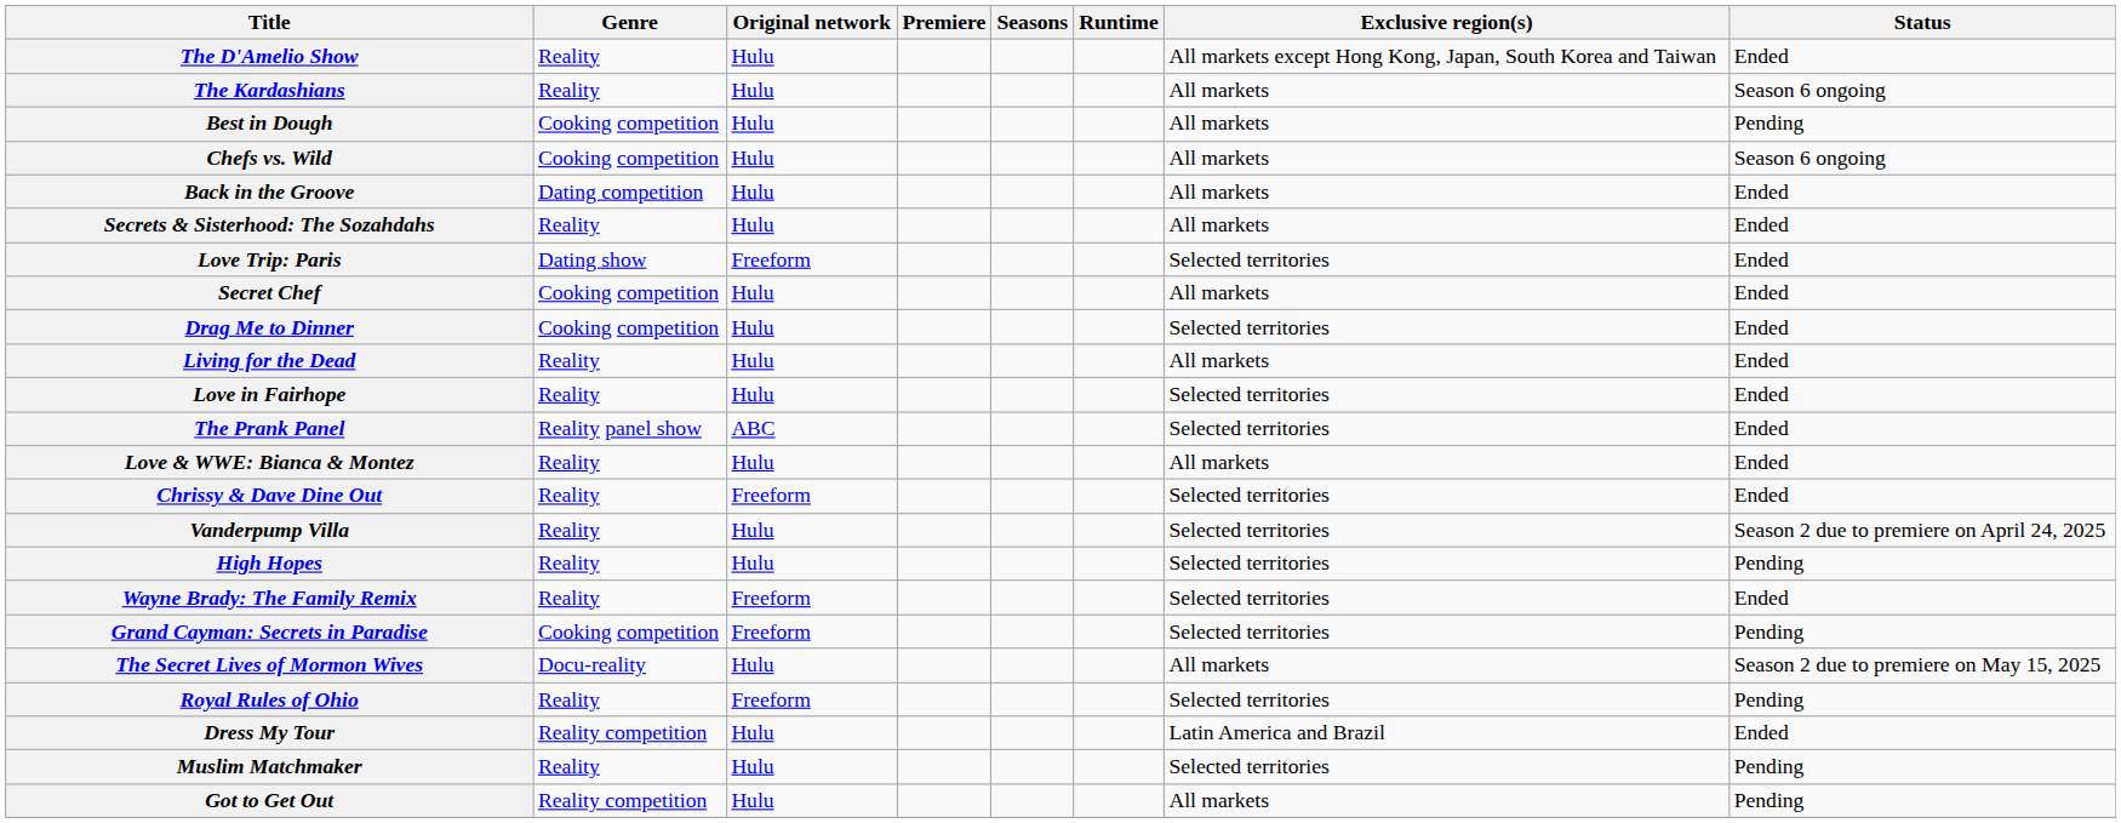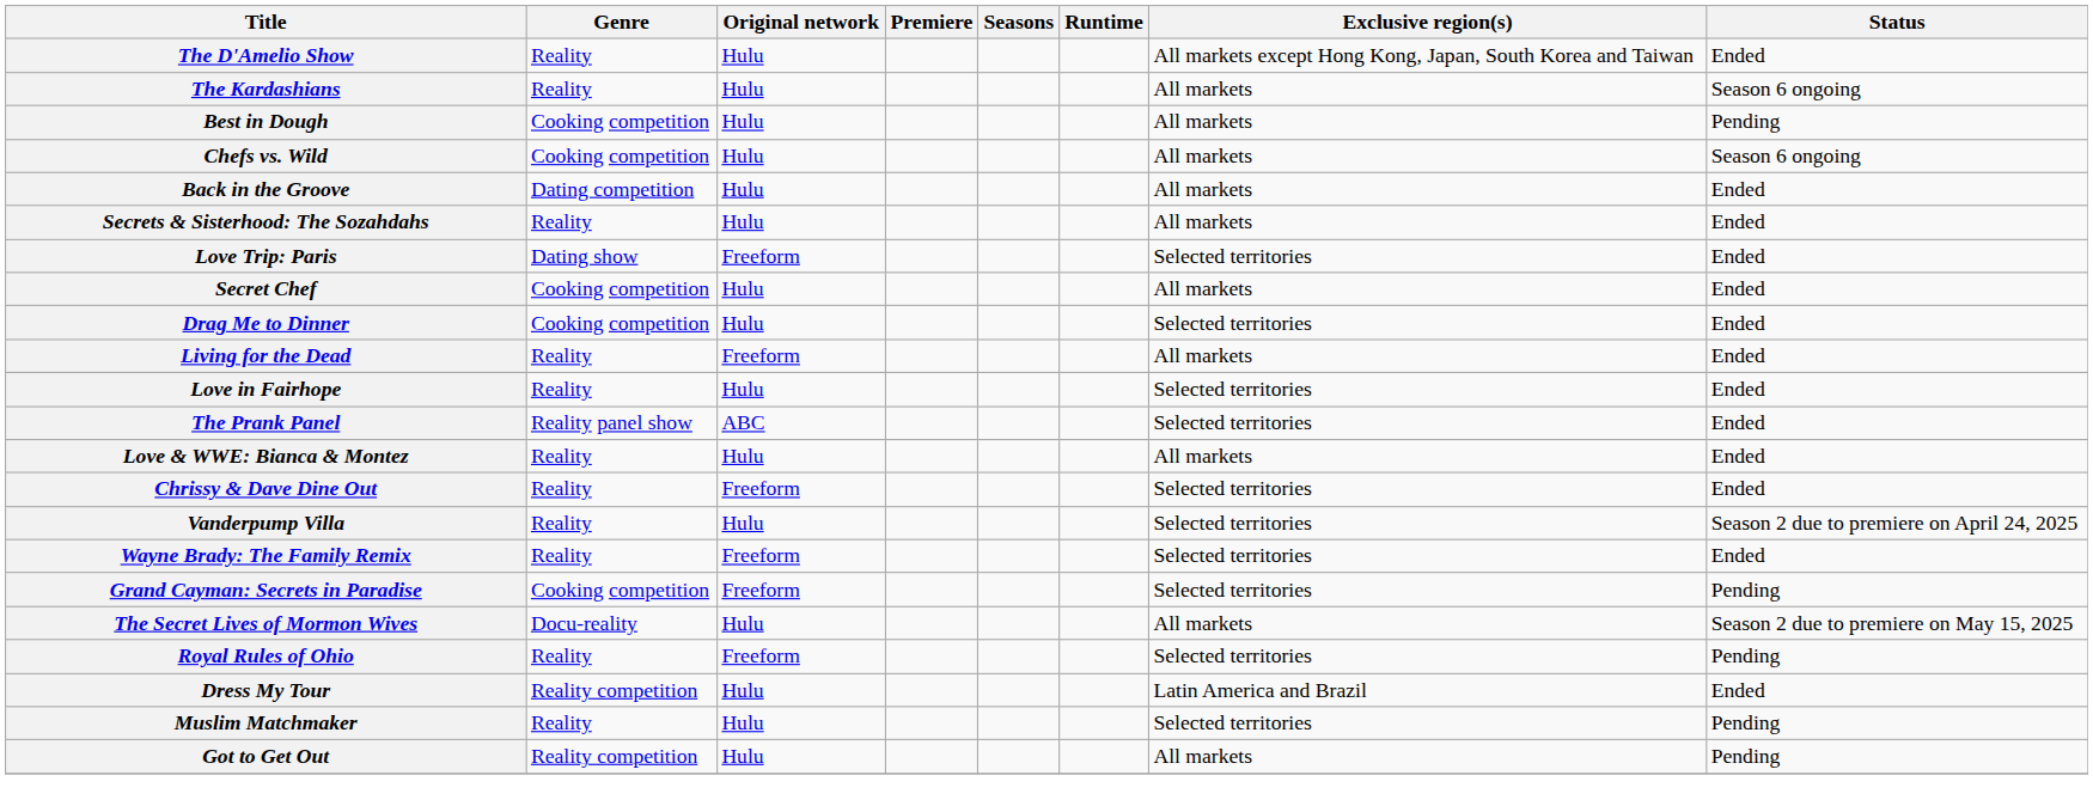Living for the Dead | Original network: Hulu -> Freeform
- row: High Hopes | Reality | Hulu | Selected territories | Pending
